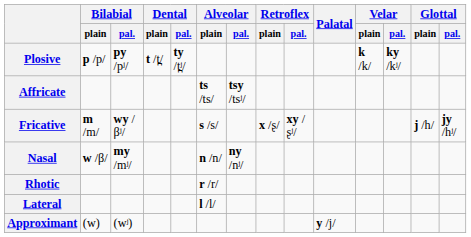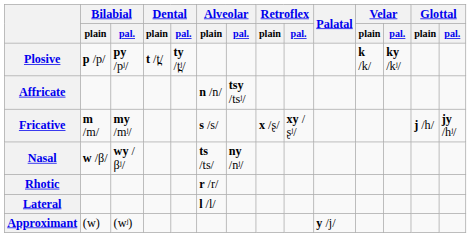Affricate | Alveolar / plain: ts /ts/ -> n /n/
Fricative | Bilabial / pal.: wy /βʲ/ -> my /mʲ/
Nasal | Bilabial / pal.: my /mʲ/ -> wy /βʲ/
Nasal | Alveolar / plain: n /n/ -> ts /ts/
